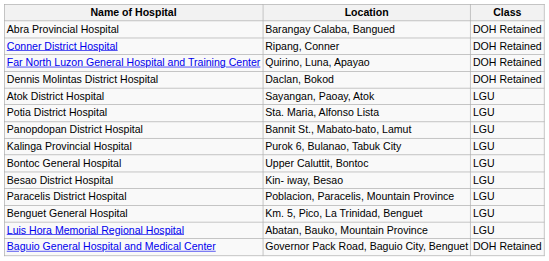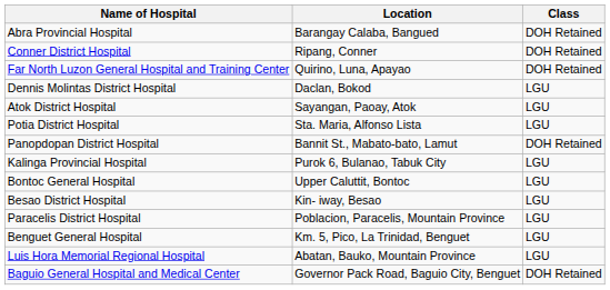Dennis Molintas District Hospital | Class: DOH Retained -> LGU
Panopdopan District Hospital | Class: LGU -> DOH Retained
